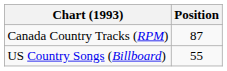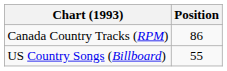Canada Country Tracks (RPM) | Position: 87 -> 86
